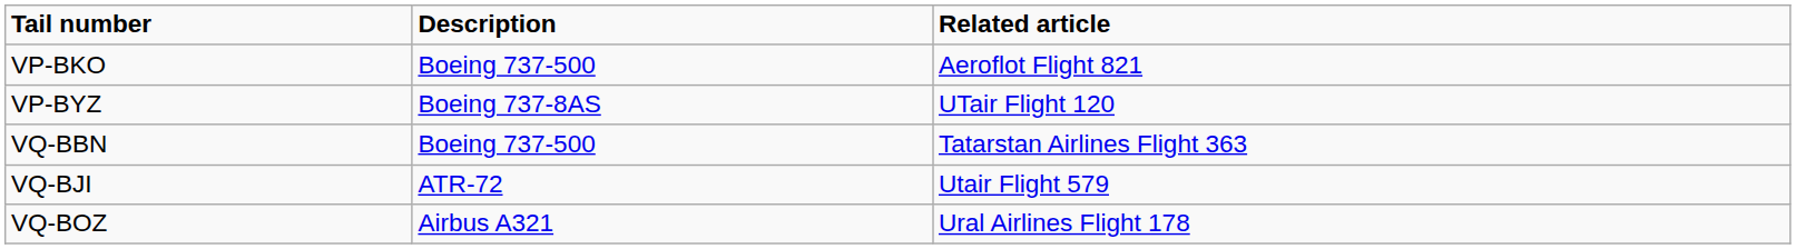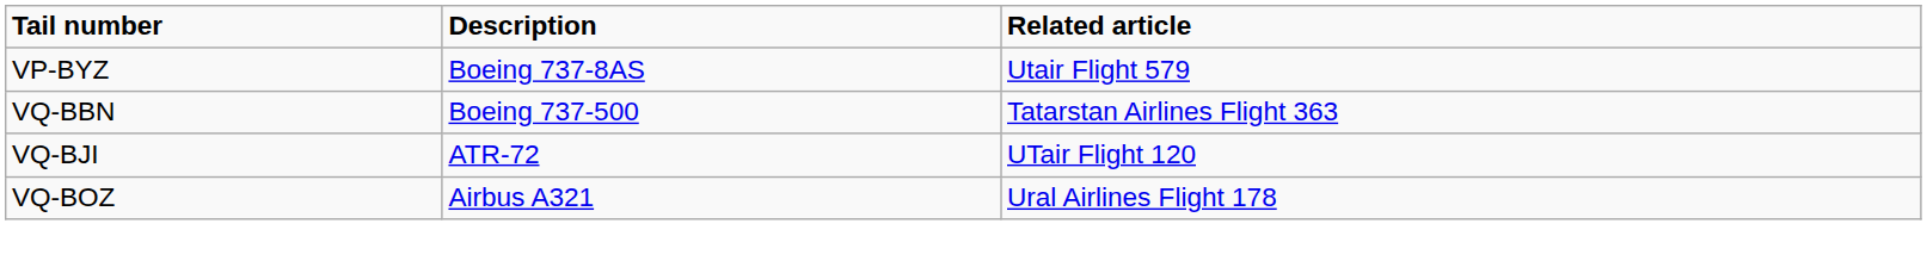- row: VP-BKO | Boeing 737-500 | Aeroflot Flight 821
VP-BYZ | Related article: UTair Flight 120 -> Utair Flight 579
VQ-BJI | Related article: Utair Flight 579 -> UTair Flight 120
